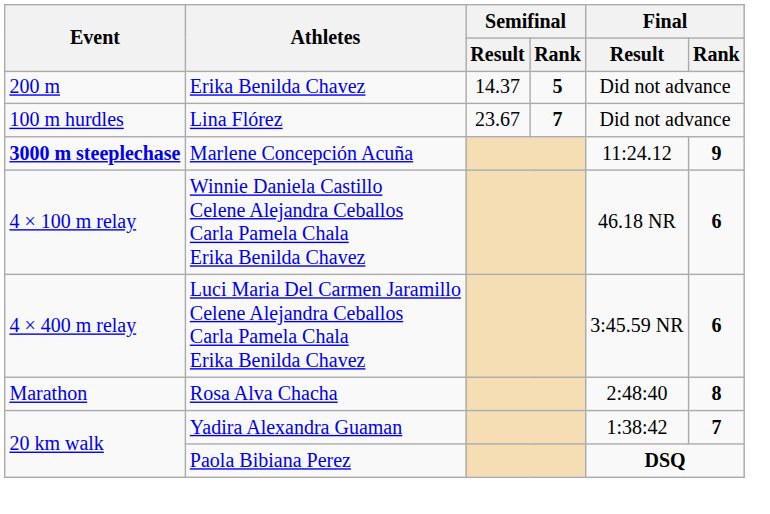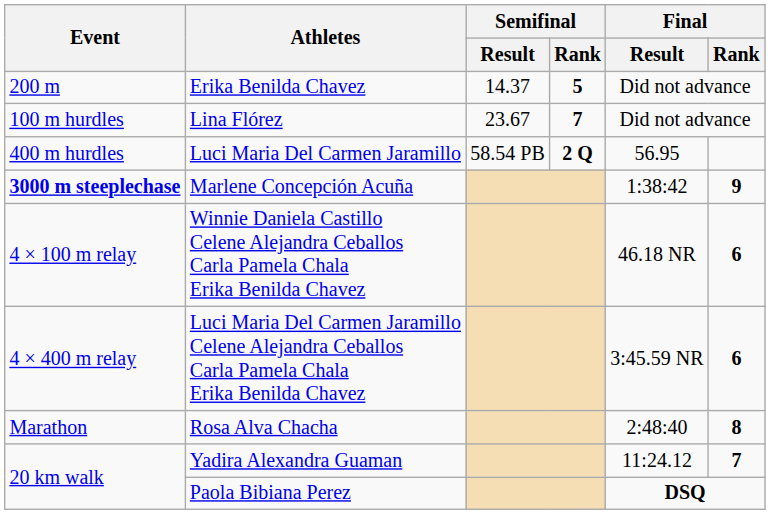+ row: 400 m hurdles | Luci Maria Del Carmen Jaramillo | 58.54 PB | 2 Q | 56.95
Marlene Concepción Acuña | Final / Result: 11:24.12 -> 1:38:42
Yadira Alexandra Guaman | Final / Result: 1:38:42 -> 11:24.12
